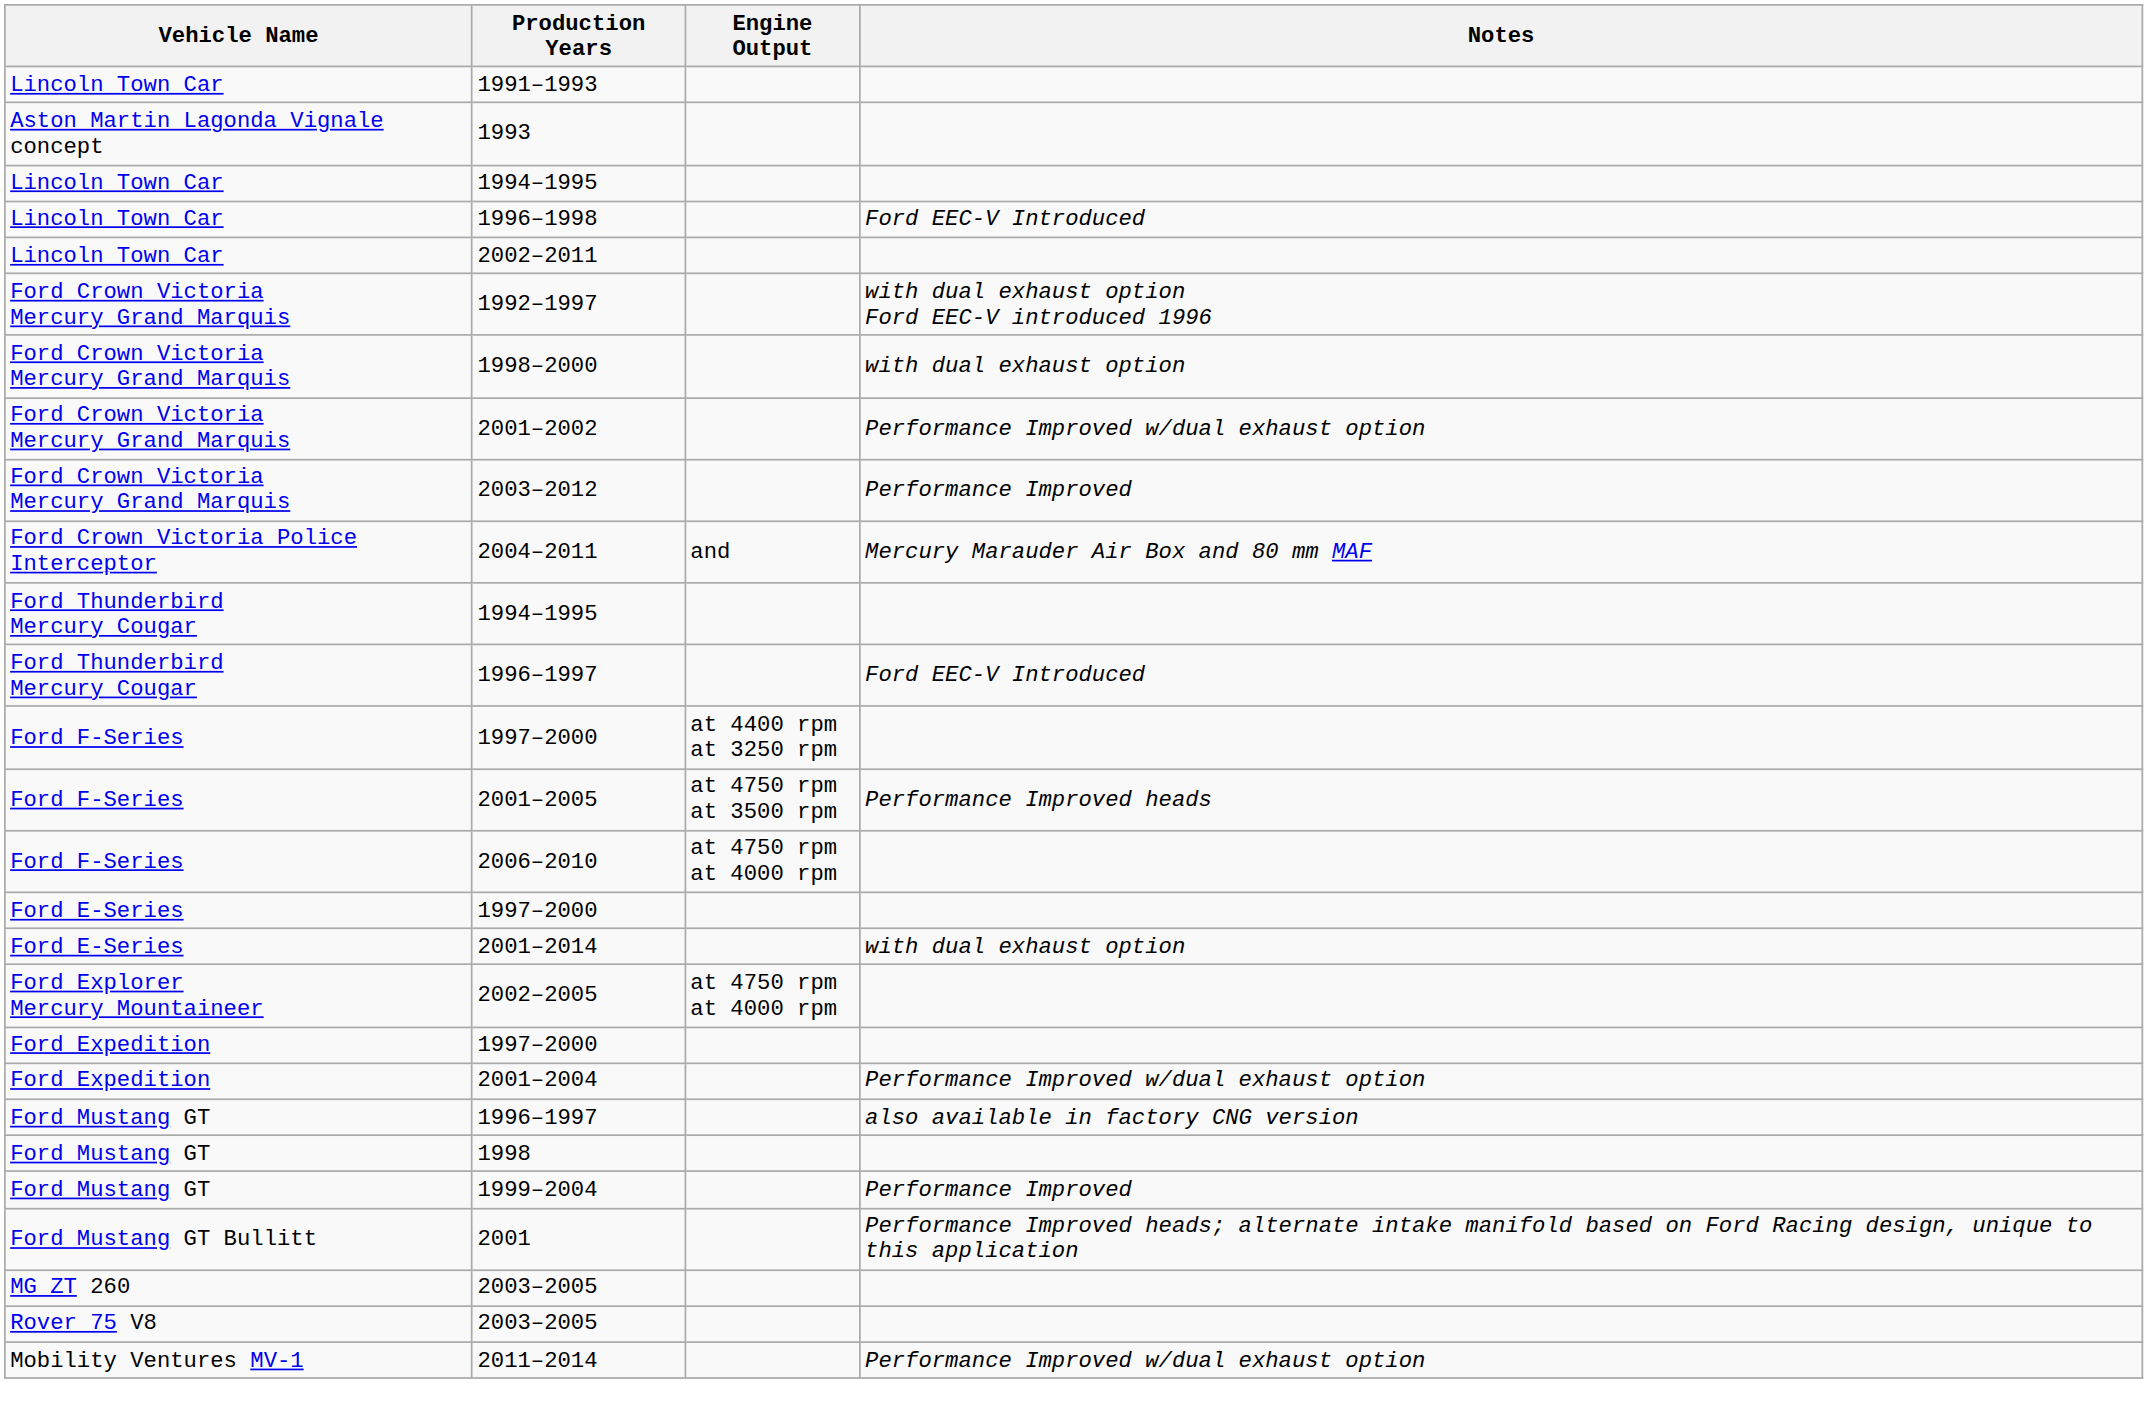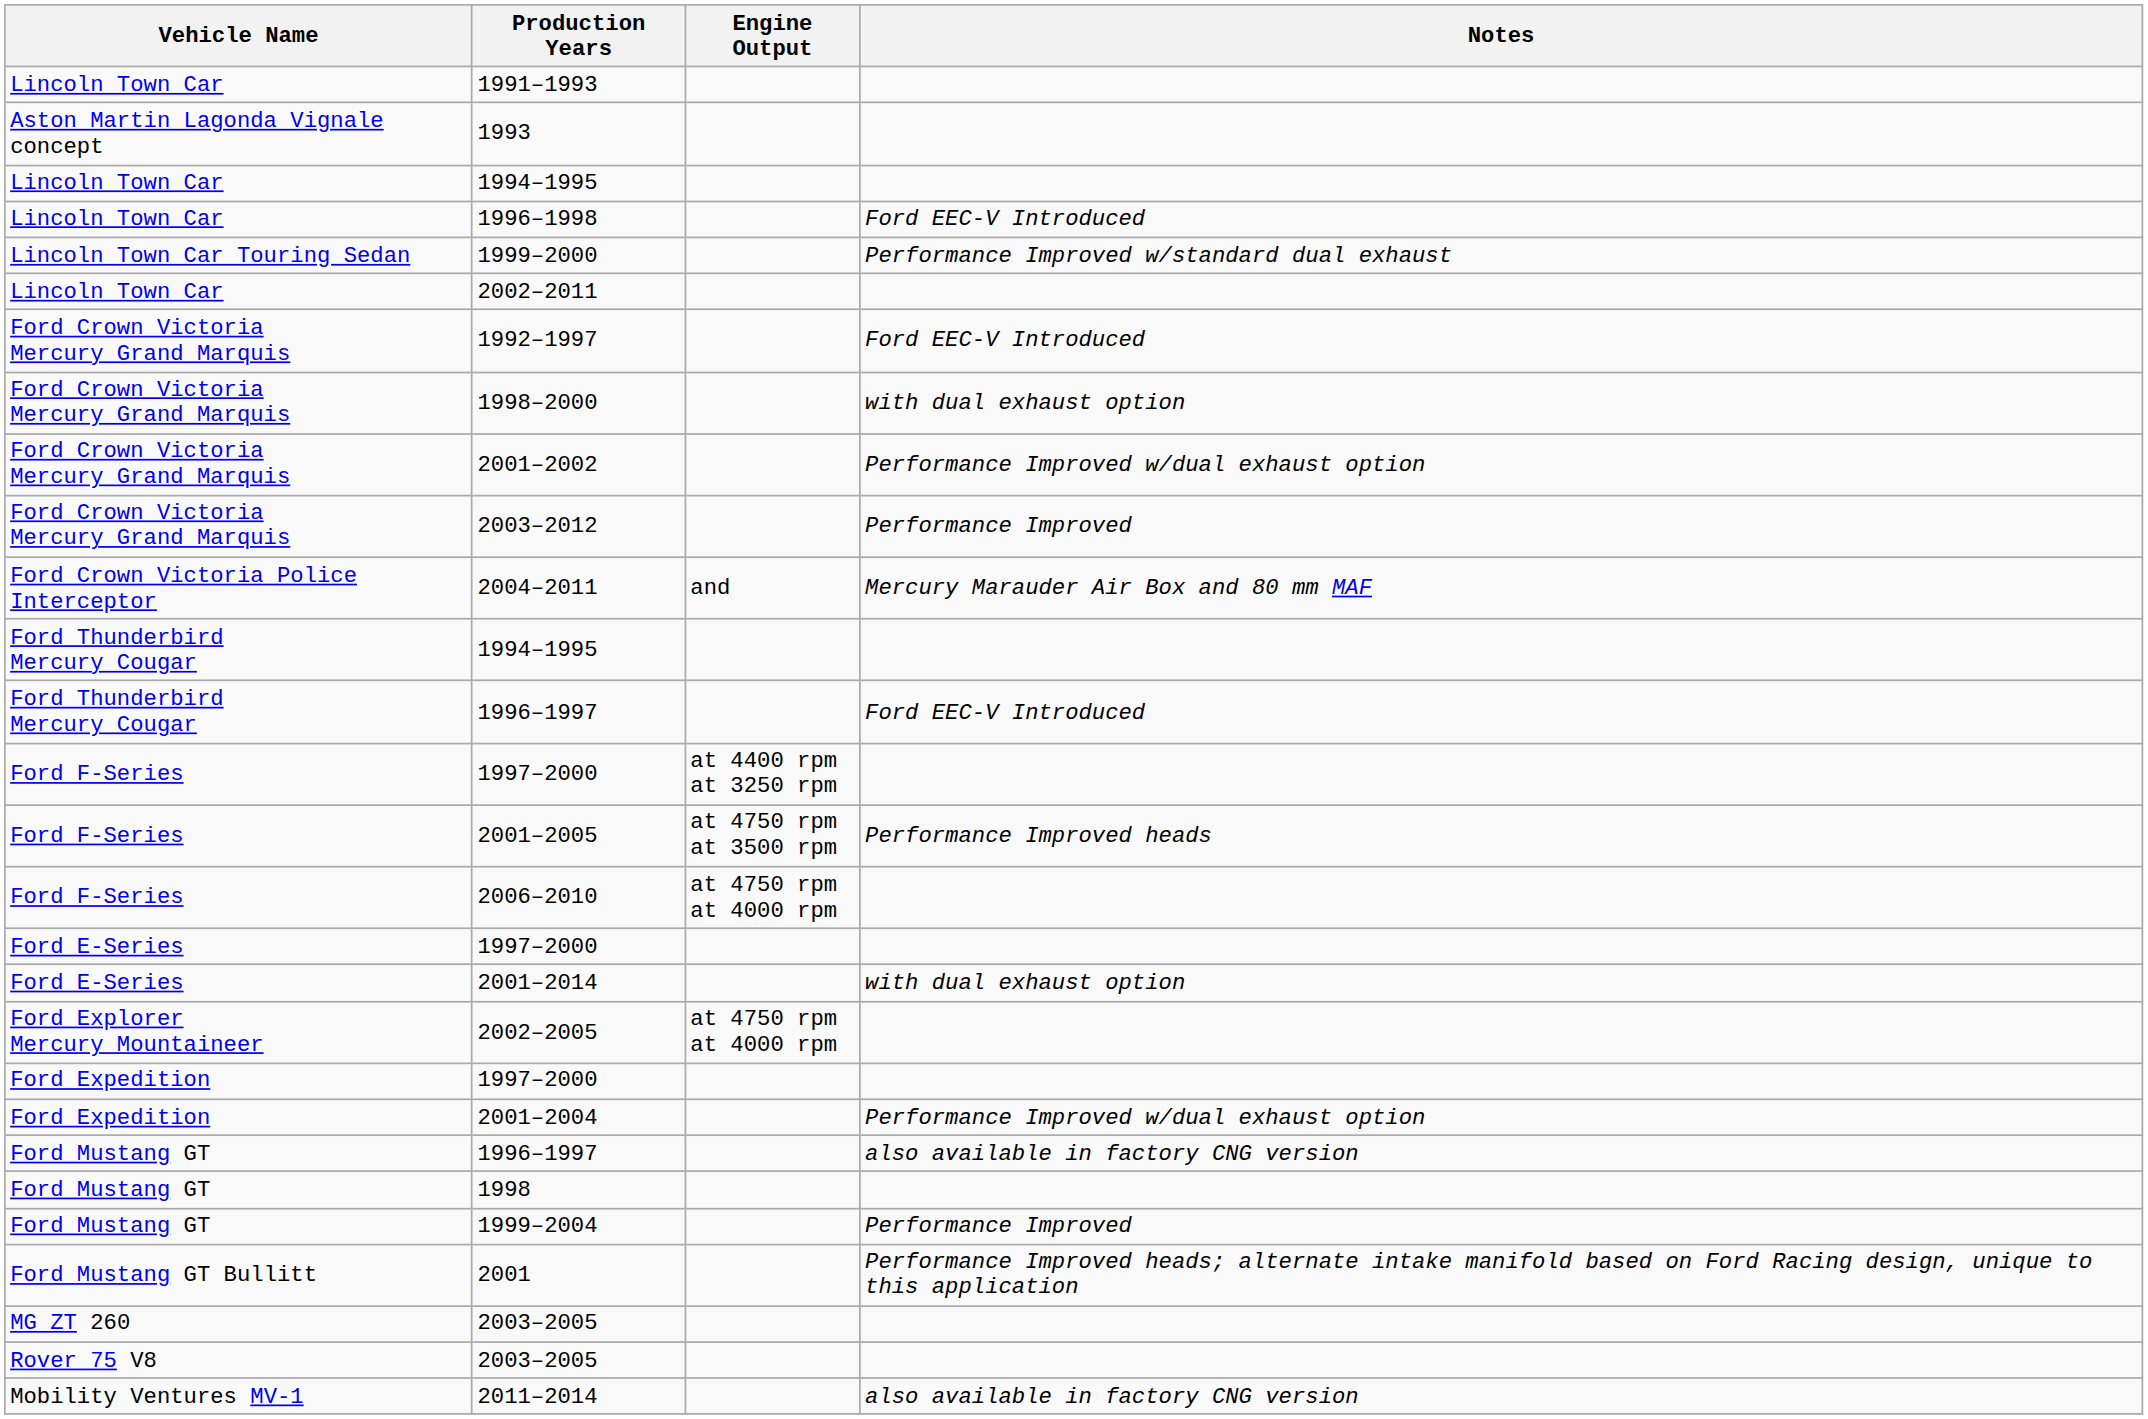+ row: Lincoln Town Car Touring Sedan | 1999–2000 | Performance Improved w/standard dual exhaust
1992–1997 | Notes: with dual exhaust option Ford EEC-V introduced 1996 -> Ford EEC-V Introduced
2011–2014 | Notes: Performance Improved w/dual exhaust option -> also available in factory CNG version
